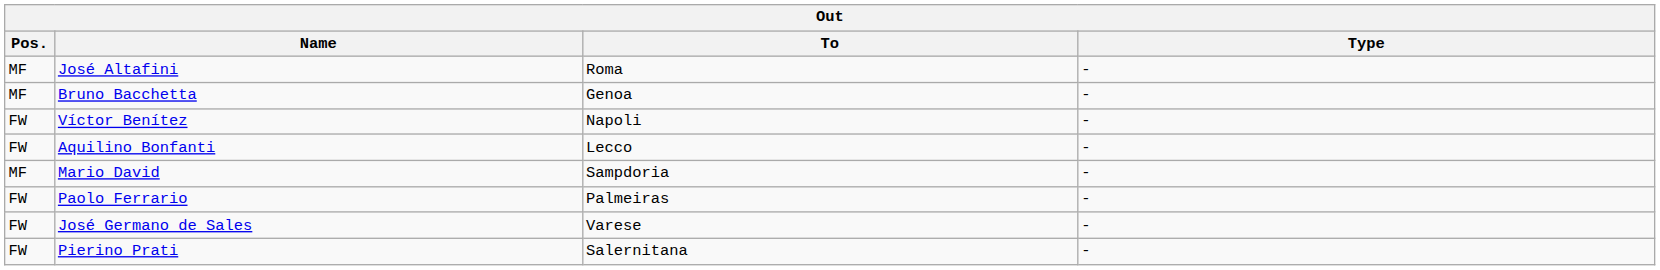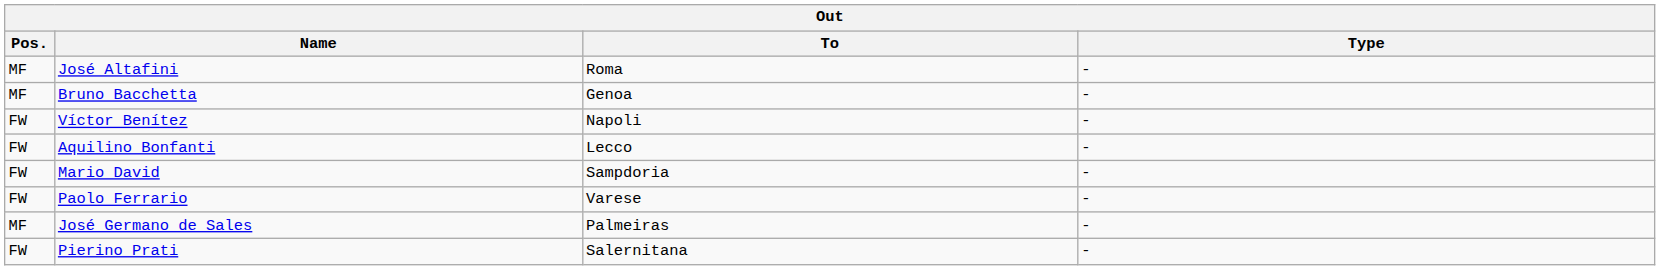Mario David | Pos.: MF -> FW
Paolo Ferrario | To: Palmeiras -> Varese
José Germano de Sales | Pos.: FW -> MF
José Germano de Sales | To: Varese -> Palmeiras
